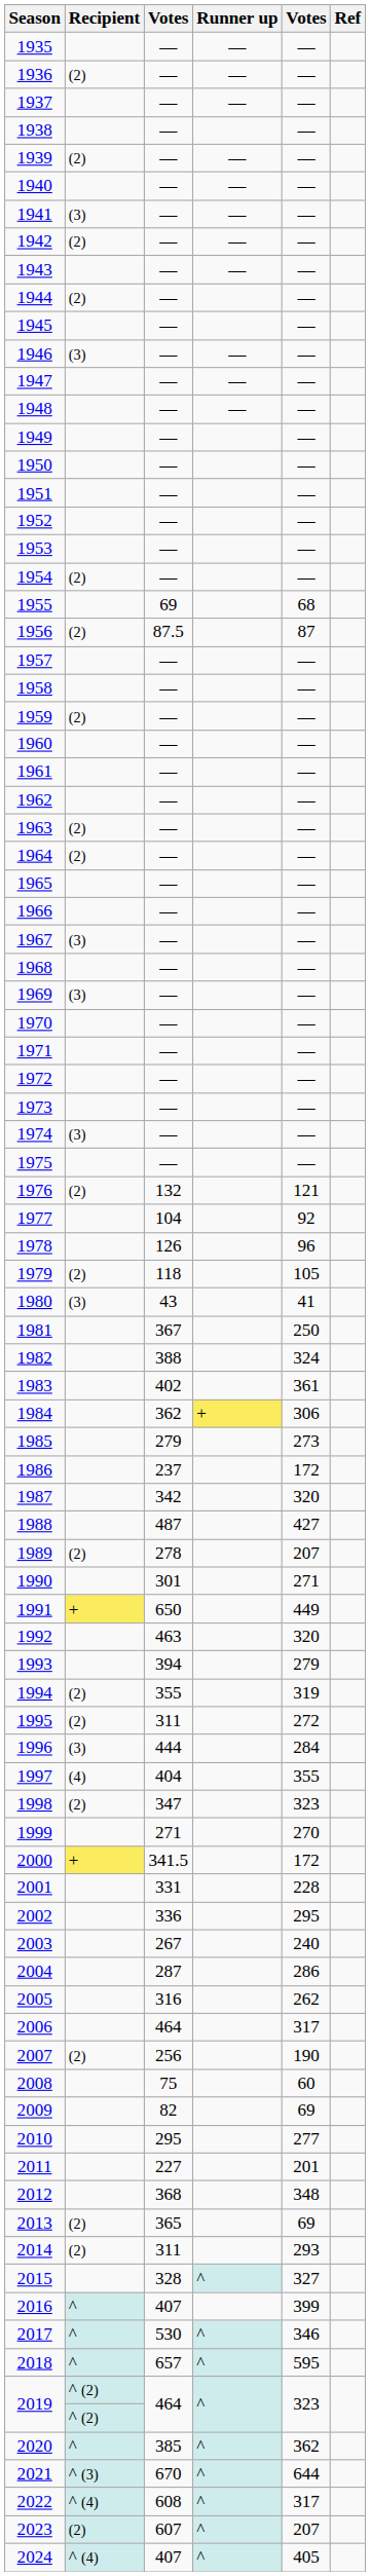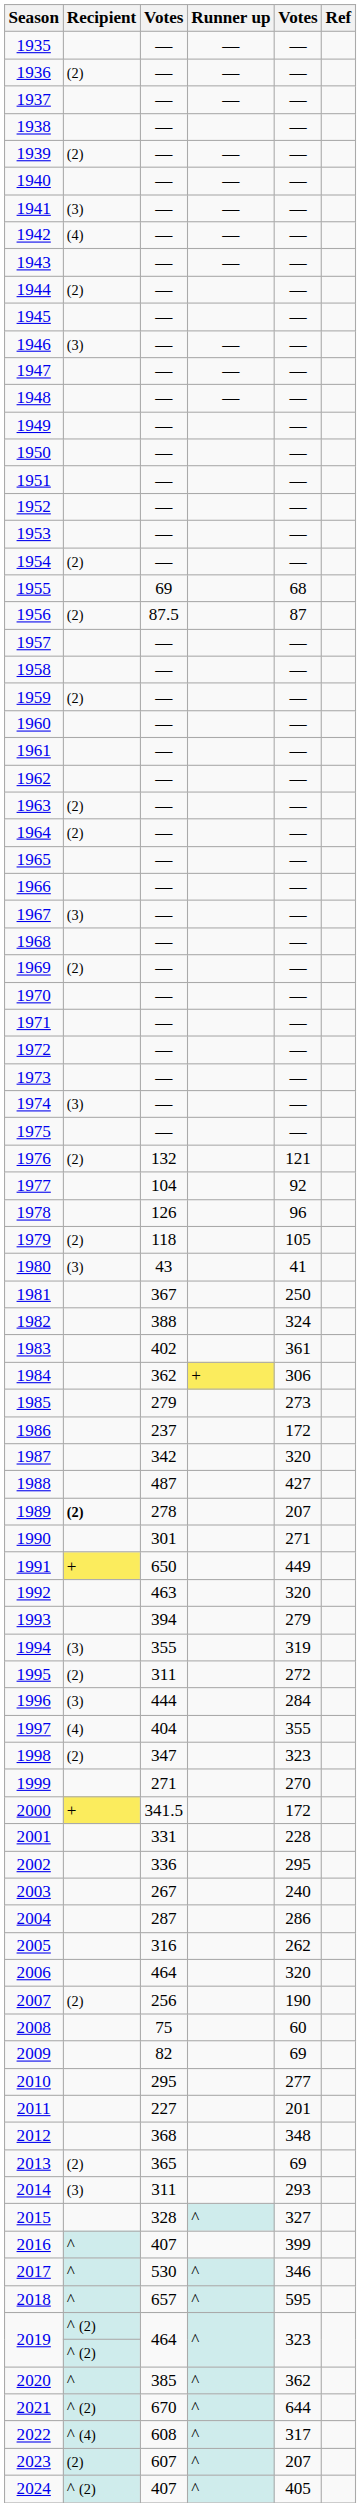1942 | Recipient: (2) -> (4)
1969 | Recipient: (3) -> (2)
1989 | Recipient: normal -> bold
1994 | Recipient: (2) -> (3)
2006 | column 5: 317 -> 320
2014 | Recipient: (2) -> (3)
2021 | Recipient: ^ (3) -> ^ (2)
2024 | Recipient: ^ (4) -> ^ (2)
